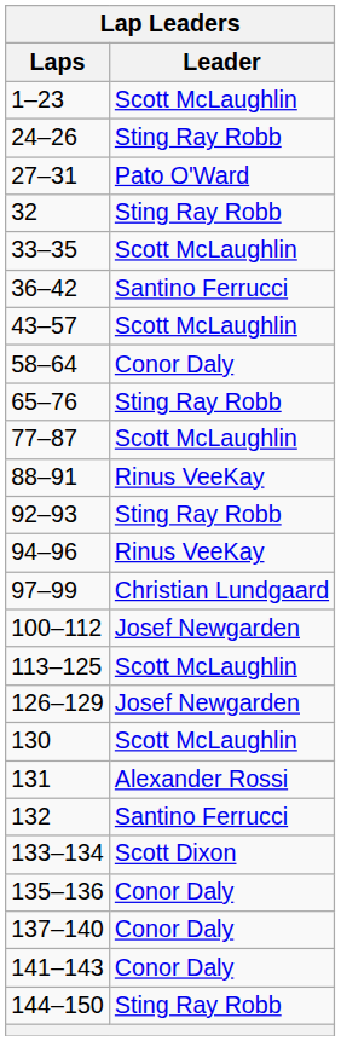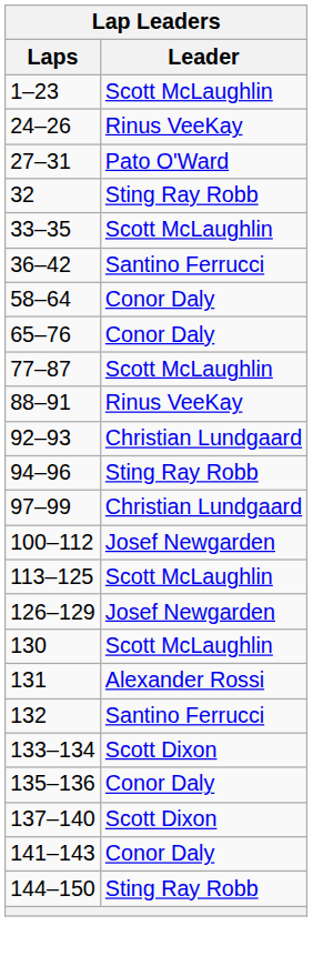24–26 | Leader: Sting Ray Robb -> Rinus VeeKay
- row: 43–57 | Scott McLaughlin
65–76 | Leader: Sting Ray Robb -> Conor Daly
92–93 | Leader: Sting Ray Robb -> Christian Lundgaard
94–96 | Leader: Rinus VeeKay -> Sting Ray Robb
137–140 | Leader: Conor Daly -> Scott Dixon
